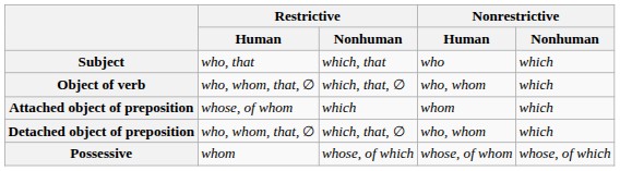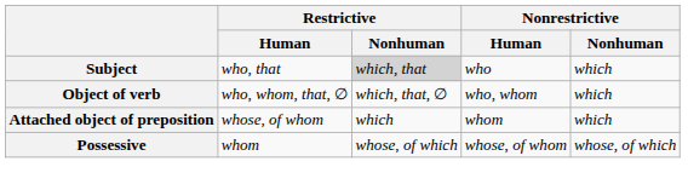Subject | Restrictive / Nonhuman: no background -> lightgrey background
- row: Detached object of preposition | who, whom, that, ∅ | which, that, ∅ | who, whom | which
